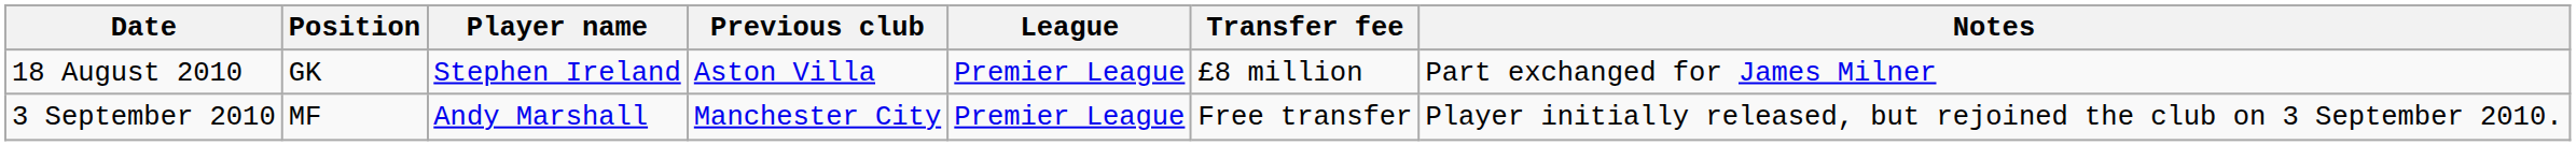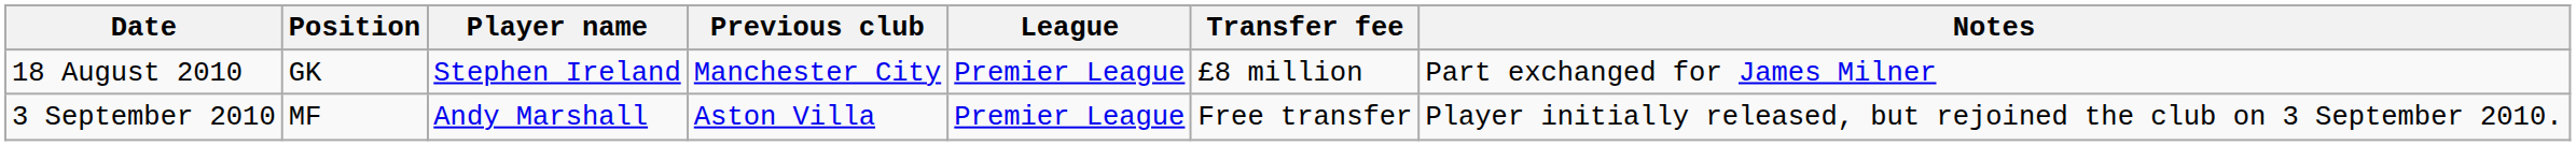18 August 2010 | Previous club: Aston Villa -> Manchester City
3 September 2010 | Previous club: Manchester City -> Aston Villa
